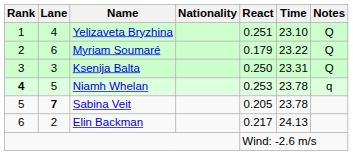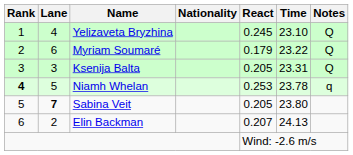Yelizaveta Bryzhina | React: 0.251 -> 0.245
Ksenija Balta | React: 0.250 -> 0.205
Sabina Veit | Time: 23.78 -> 23.80
Elin Backman | React: 0.217 -> 0.207
